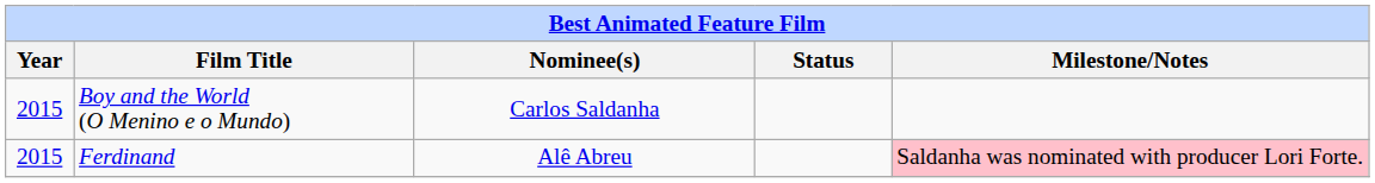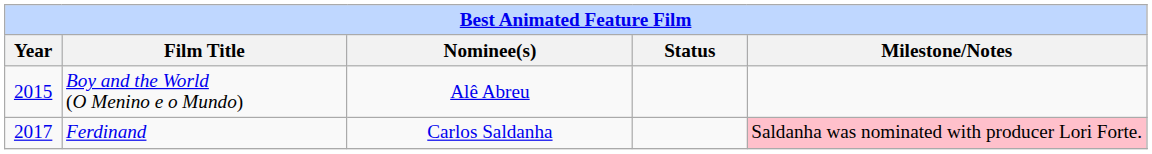Boy and the World (O Menino e o Mundo) | Nominee(s): Carlos Saldanha -> Alê Abreu
Ferdinand | Year: 2015 -> 2017
Ferdinand | Nominee(s): Alê Abreu -> Carlos Saldanha
